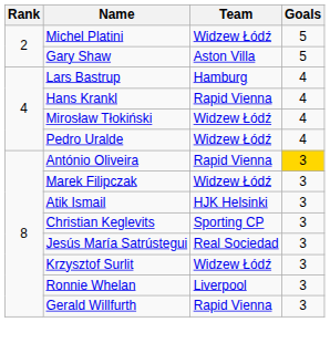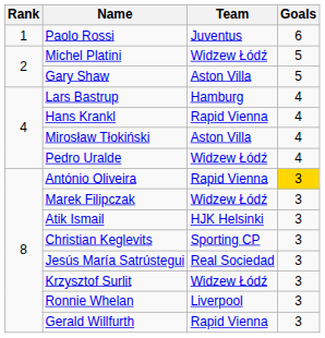+ row: 1 | Paolo Rossi | Juventus | 6
Mirosław Tłokiński | Team: Widzew Łódź -> Aston Villa
